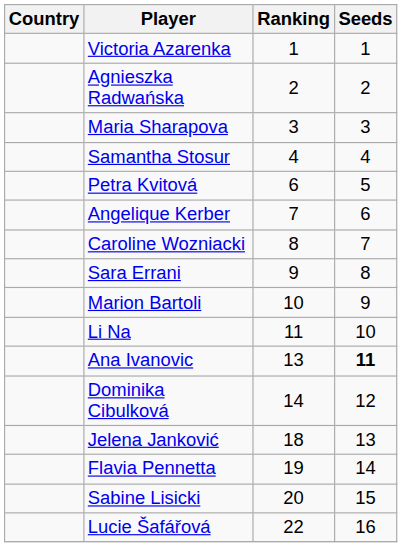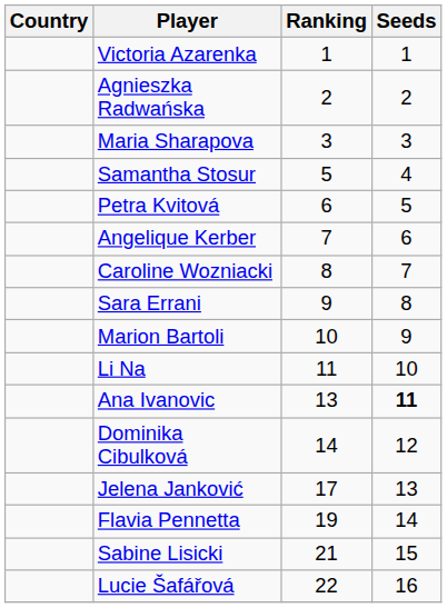Samantha Stosur | Ranking: 4 -> 5
Jelena Janković | Ranking: 18 -> 17
Sabine Lisicki | Ranking: 20 -> 21
